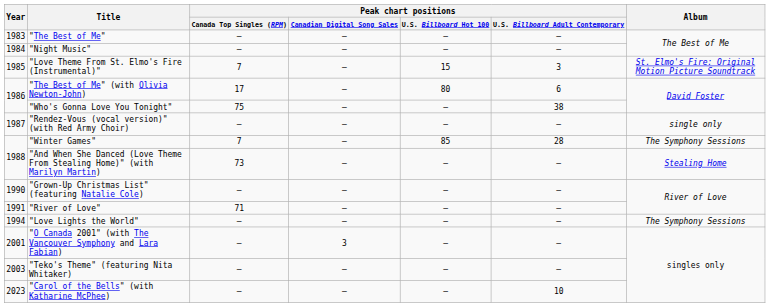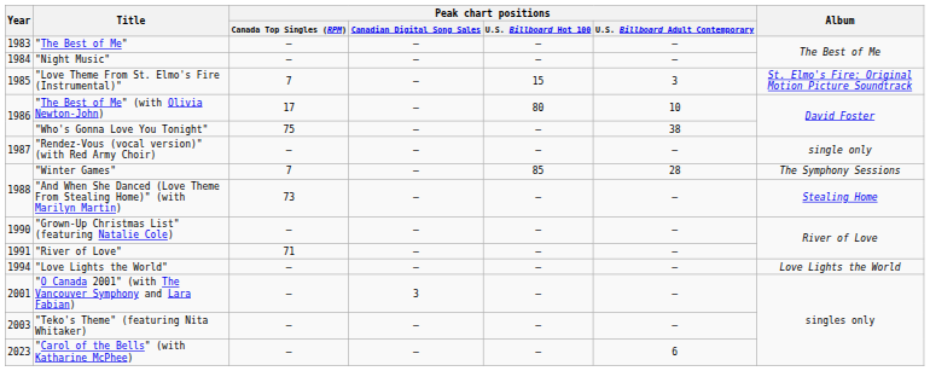"The Best of Me" (with Olivia Newton-John) | Peak chart positions / U.S. Billboard Adult Contemporary: 6 -> 10
"Love Lights the World" | Album: The Symphony Sessions -> Love Lights the World
"Carol of the Bells" (with Katharine McPhee) | Peak chart positions / U.S. Billboard Adult Contemporary: 10 -> 6
